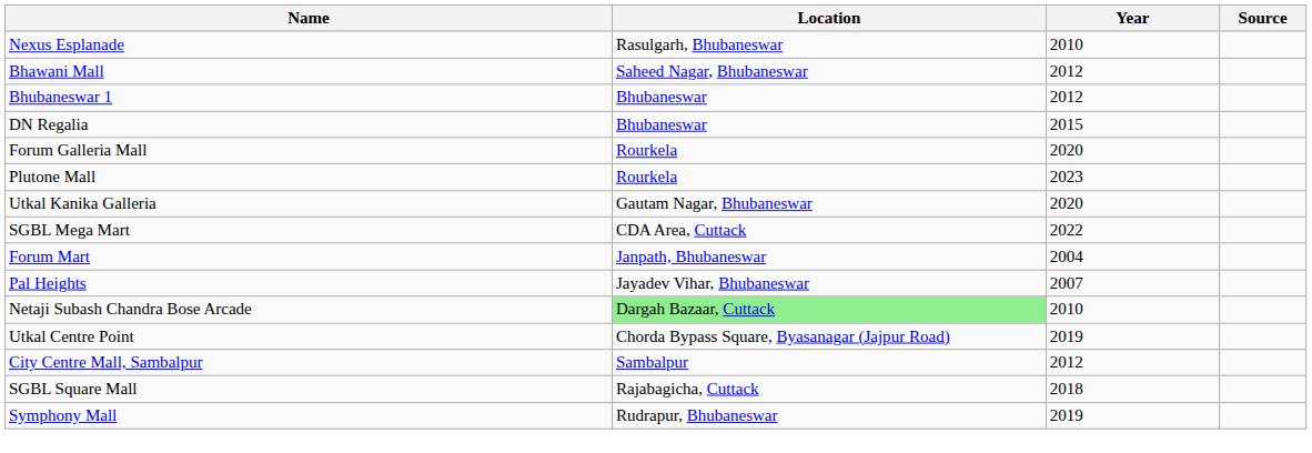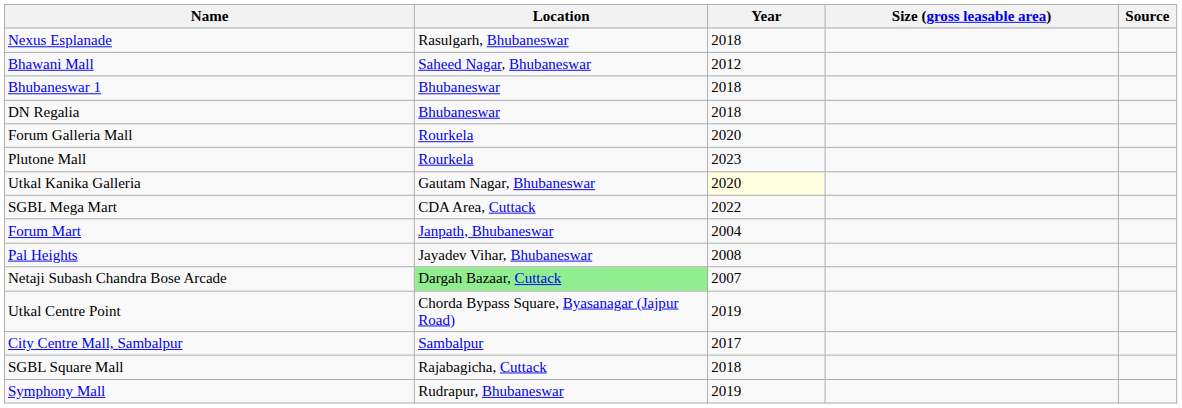+ column: Size (gross leasable area)
Nexus Esplanade | Year: 2010 -> 2018
Bhubaneswar 1 | Year: 2012 -> 2018
DN Regalia | Year: 2015 -> 2018
Utkal Kanika Galleria | Year: no background -> lightyellow background
Pal Heights | Year: 2007 -> 2008
Netaji Subash Chandra Bose Arcade | Year: 2010 -> 2007
City Centre Mall, Sambalpur | Year: 2012 -> 2017
